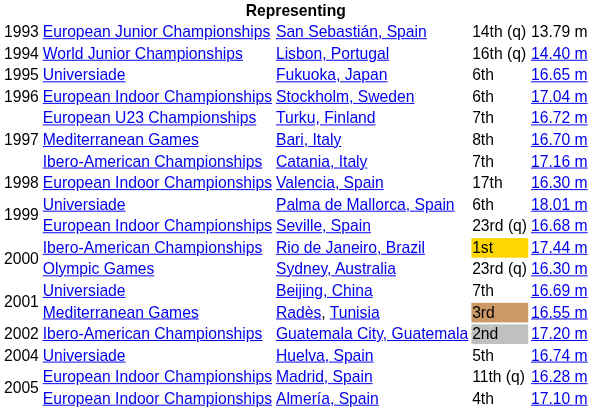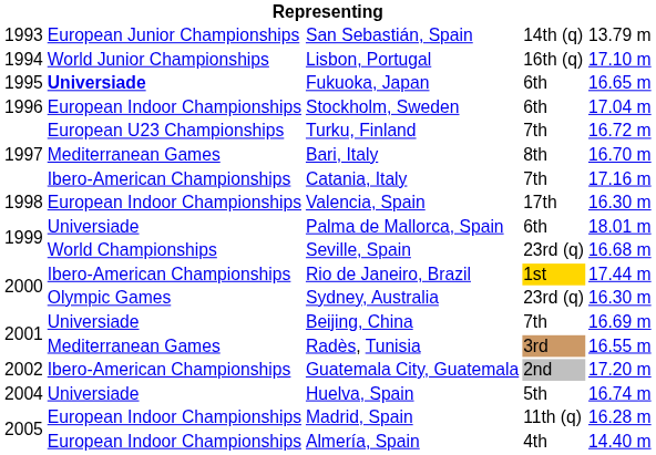Lisbon, Portugal | column 5: 14.40 m -> 17.10 m
Fukuoka, Japan | column 2: normal -> bold
Seville, Spain | column 2: European Indoor Championships -> World Championships
Almería, Spain | column 5: 17.10 m -> 14.40 m
